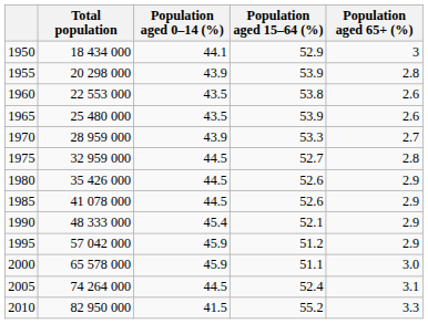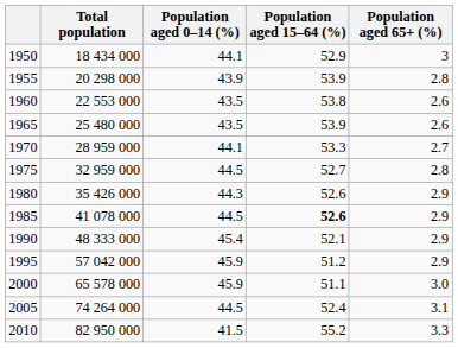1970 | Population aged 0–14 (%): 43.9 -> 44.1
1980 | Population aged 0–14 (%): 44.5 -> 44.3
1985 | Population aged 15–64 (%): normal -> bold
